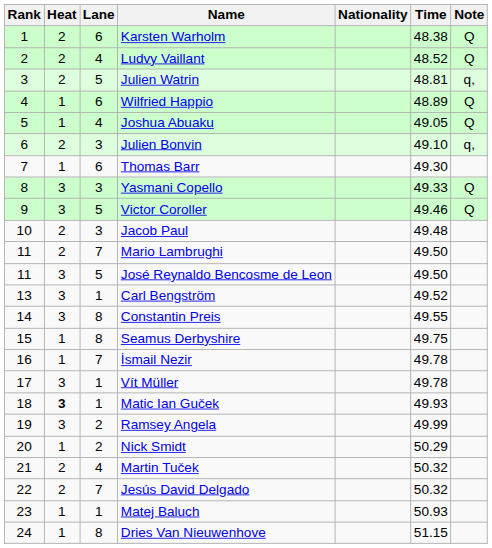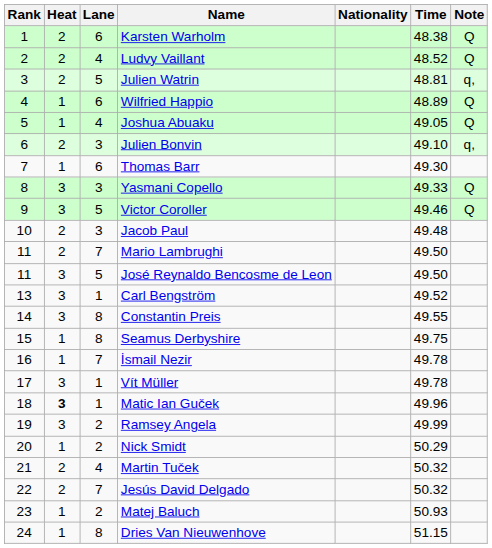Matic Ian Guček | Time: 49.93 -> 49.96
Matej Baluch | Lane: 1 -> 2
